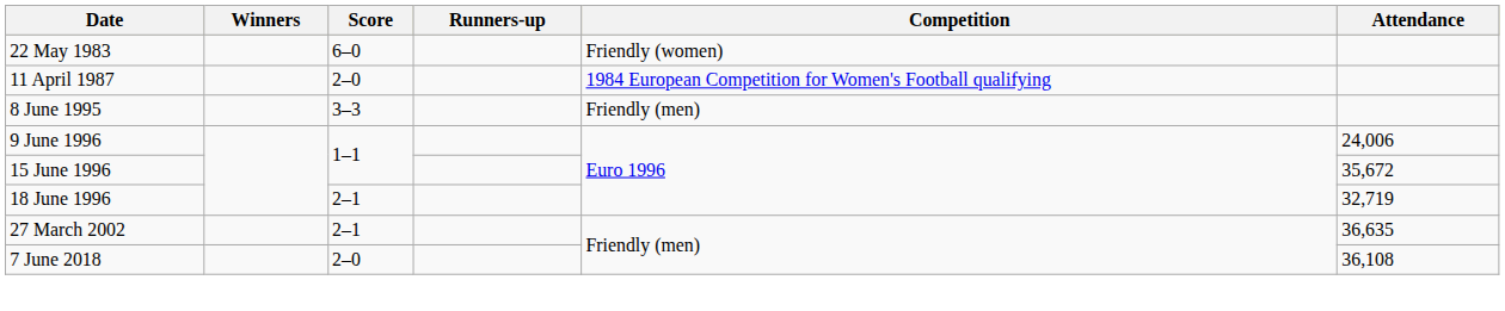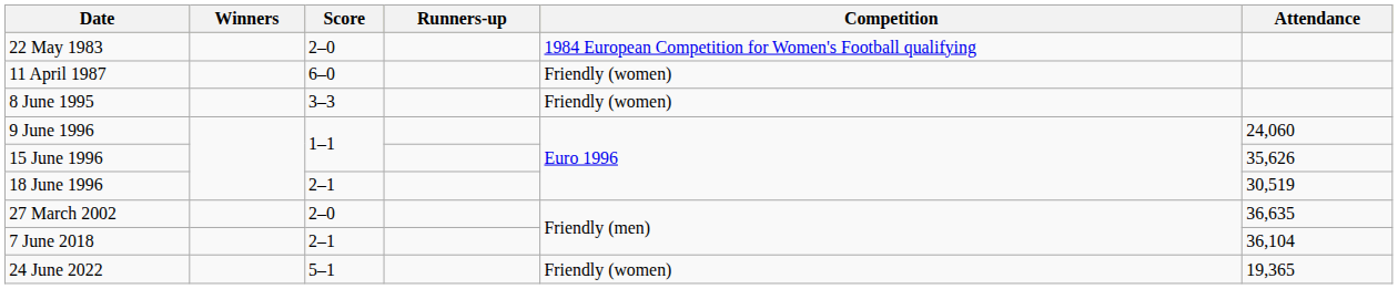22 May 1983 | Score: 6–0 -> 2–0
22 May 1983 | Competition: Friendly (women) -> 1984 European Competition for Women's Football qualifying
11 April 1987 | Score: 2–0 -> 6–0
11 April 1987 | Competition: 1984 European Competition for Women's Football qualifying -> Friendly (women)
8 June 1995 | Competition: Friendly (men) -> Friendly (women)
9 June 1996 | Attendance: 24,006 -> 24,060
15 June 1996 | Attendance: 35,672 -> 35,626
18 June 1996 | Attendance: 32,719 -> 30,519
27 March 2002 | Score: 2–1 -> 2–0
7 June 2018 | Score: 2–0 -> 2–1
7 June 2018 | Attendance: 36,108 -> 36,104
+ row: 24 June 2022 | 5–1 | Friendly (women) | 19,365
